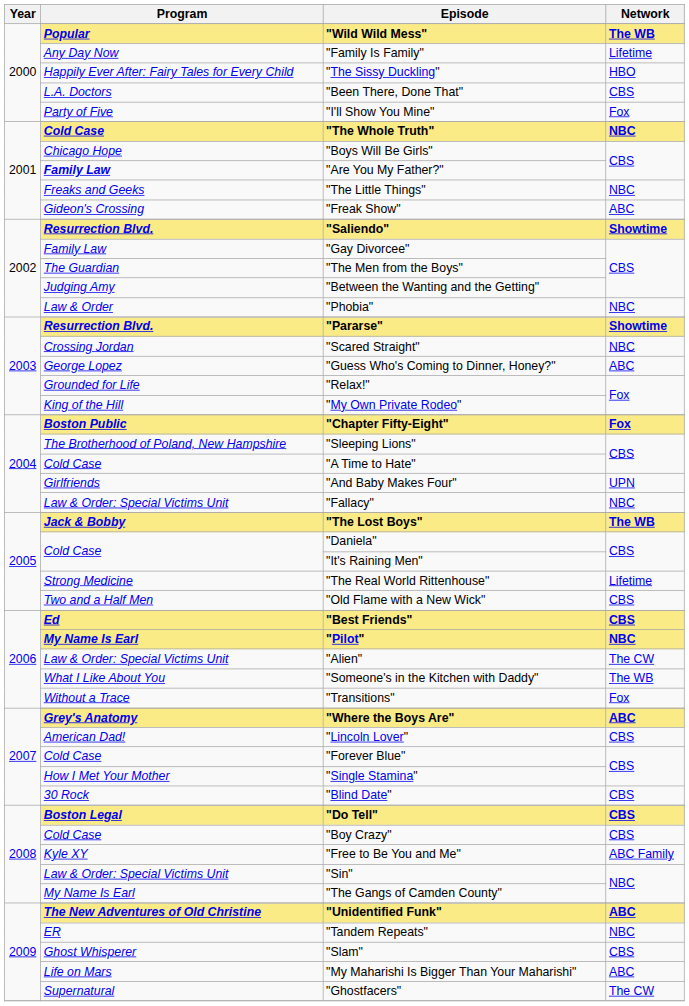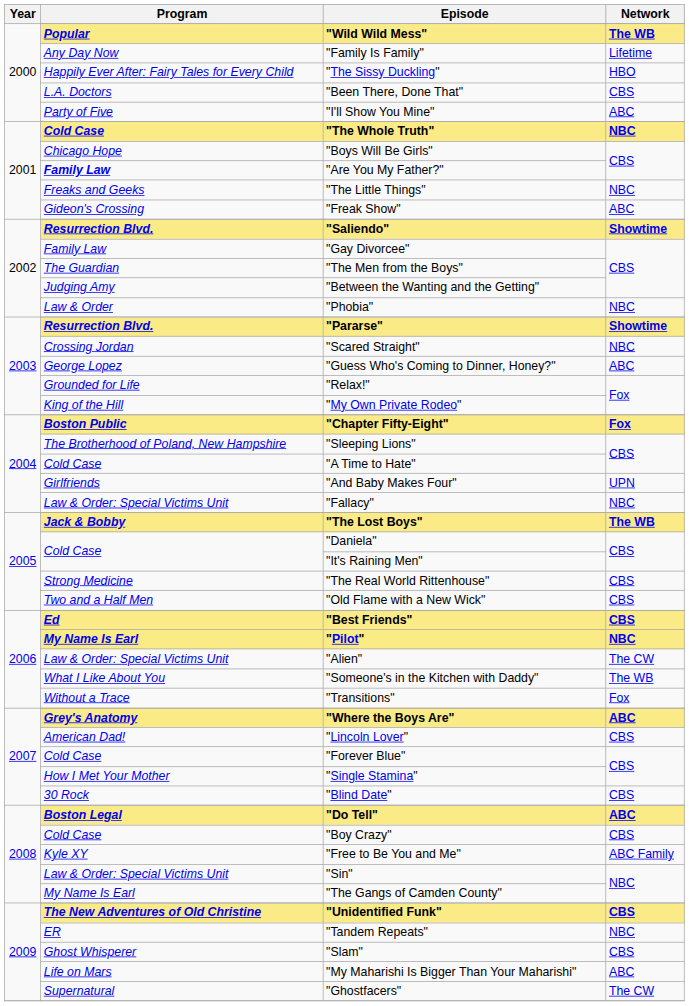"I'll Show You Mine" | Network: Fox -> ABC
"The Real World Rittenhouse" | Network: Lifetime -> CBS
"Do Tell" | Network: CBS -> ABC
"Unidentified Funk" | Network: ABC -> CBS
